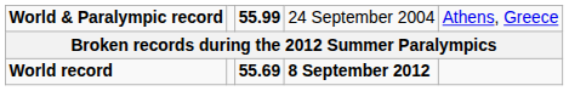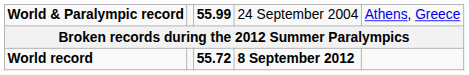World record | column 3: 55.69 -> 55.72
